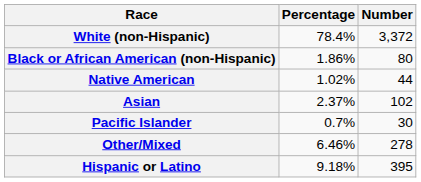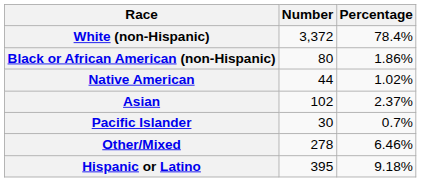columns swapped: Number <-> Percentage
